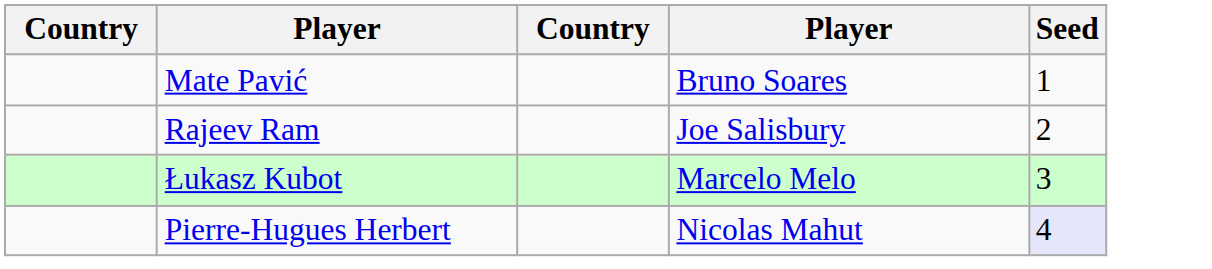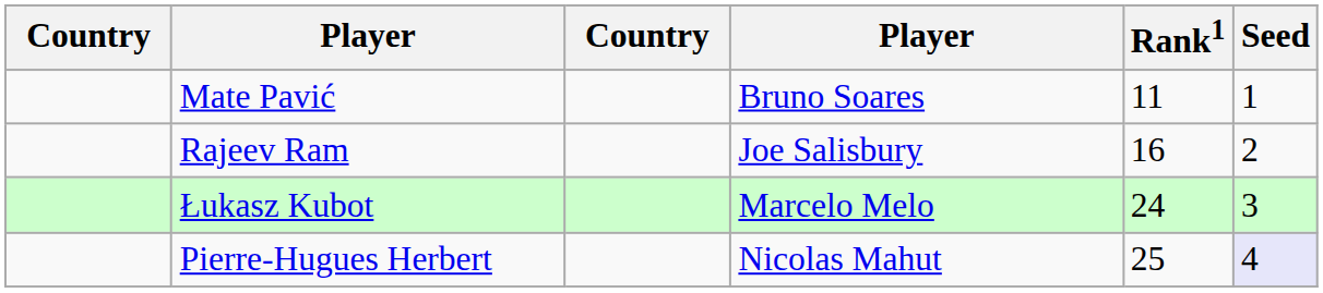+ column: Rank1 | 11 | 16 | 24 | 25
